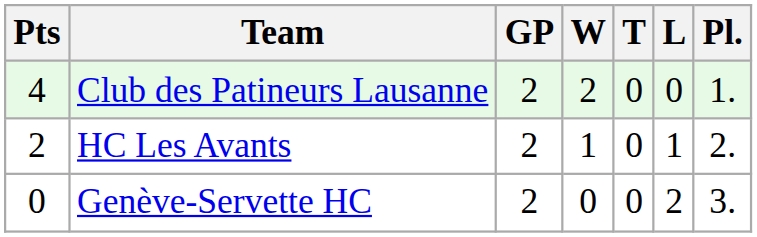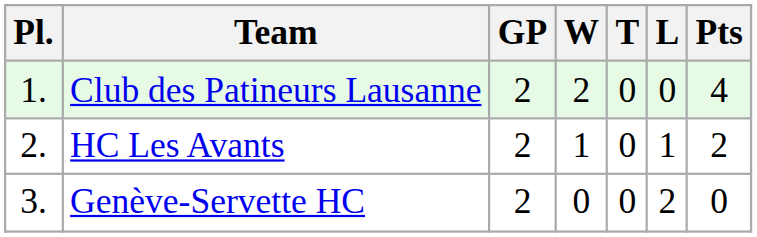columns swapped: Pl. <-> Pts
